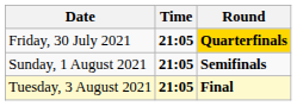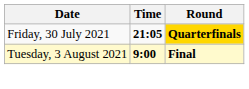- row: Sunday, 1 August 2021 | 21:05 | Semifinals
Tuesday, 3 August 2021 | Time: 21:05 -> 9:00
